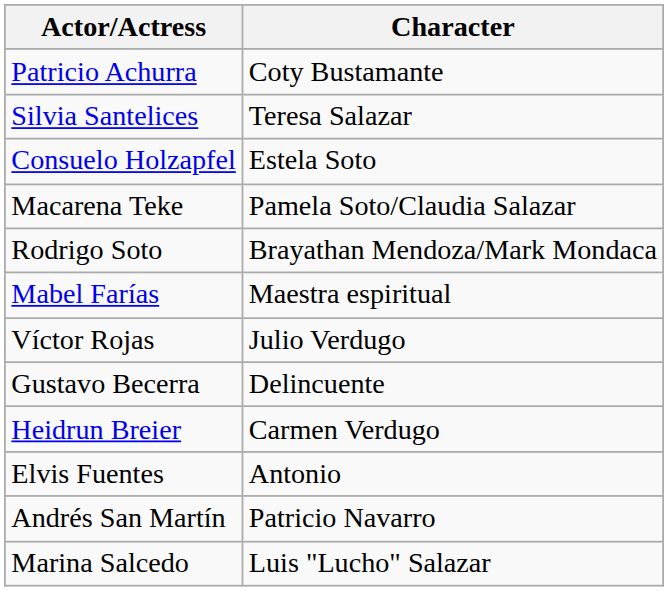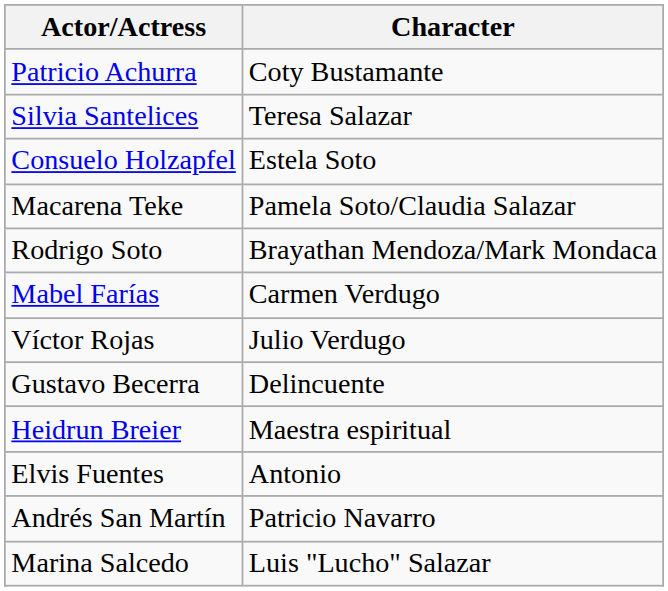Mabel Farías | Character: Maestra espiritual -> Carmen Verdugo
Heidrun Breier | Character: Carmen Verdugo -> Maestra espiritual
